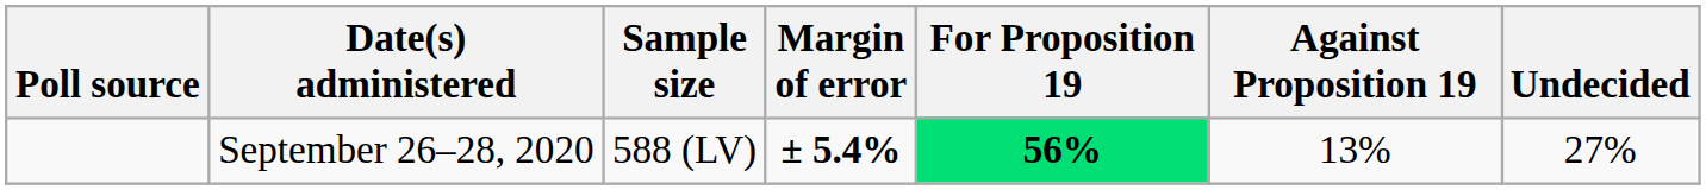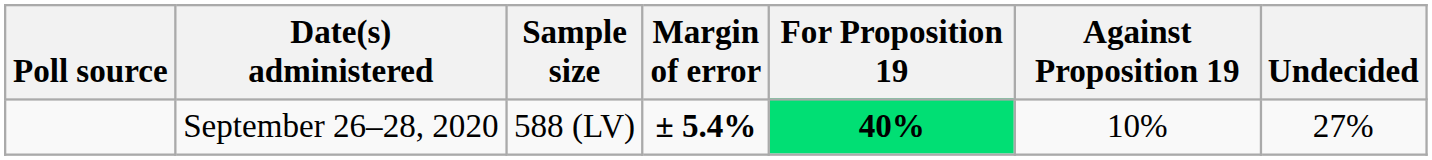September 26–28, 2020 | For Proposition 19: 56% -> 40%
September 26–28, 2020 | Against Proposition 19: 13% -> 10%
